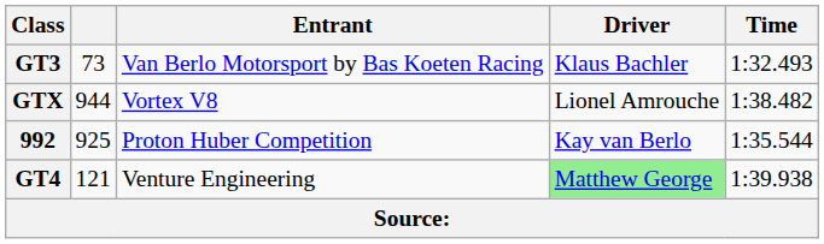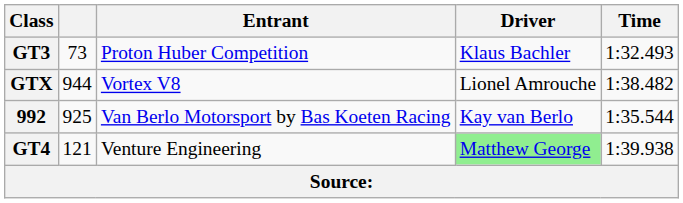GT3 | Entrant: Van Berlo Motorsport by Bas Koeten Racing -> Proton Huber Competition
992 | Entrant: Proton Huber Competition -> Van Berlo Motorsport by Bas Koeten Racing
